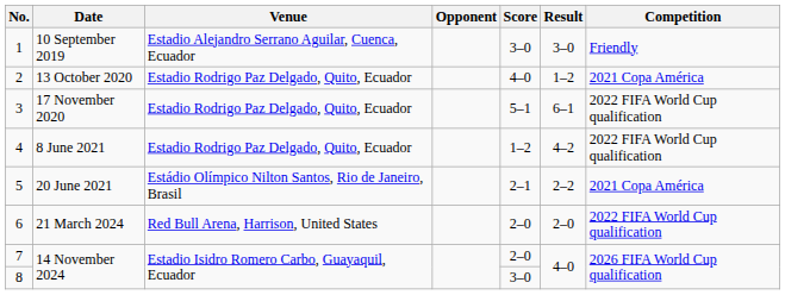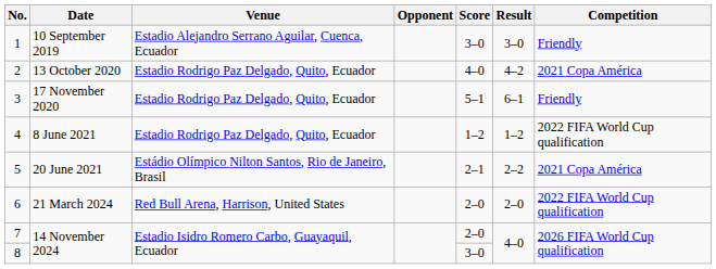2 | Result: 1–2 -> 4–2
3 | Competition: 2022 FIFA World Cup qualification -> Friendly
4 | Result: 4–2 -> 1–2
